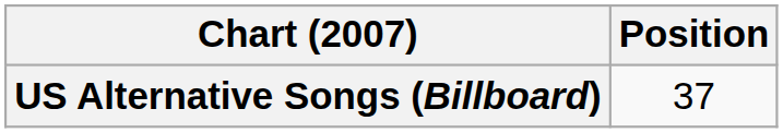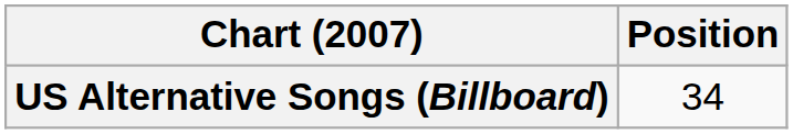US Alternative Songs (Billboard) | Position: 37 -> 34
